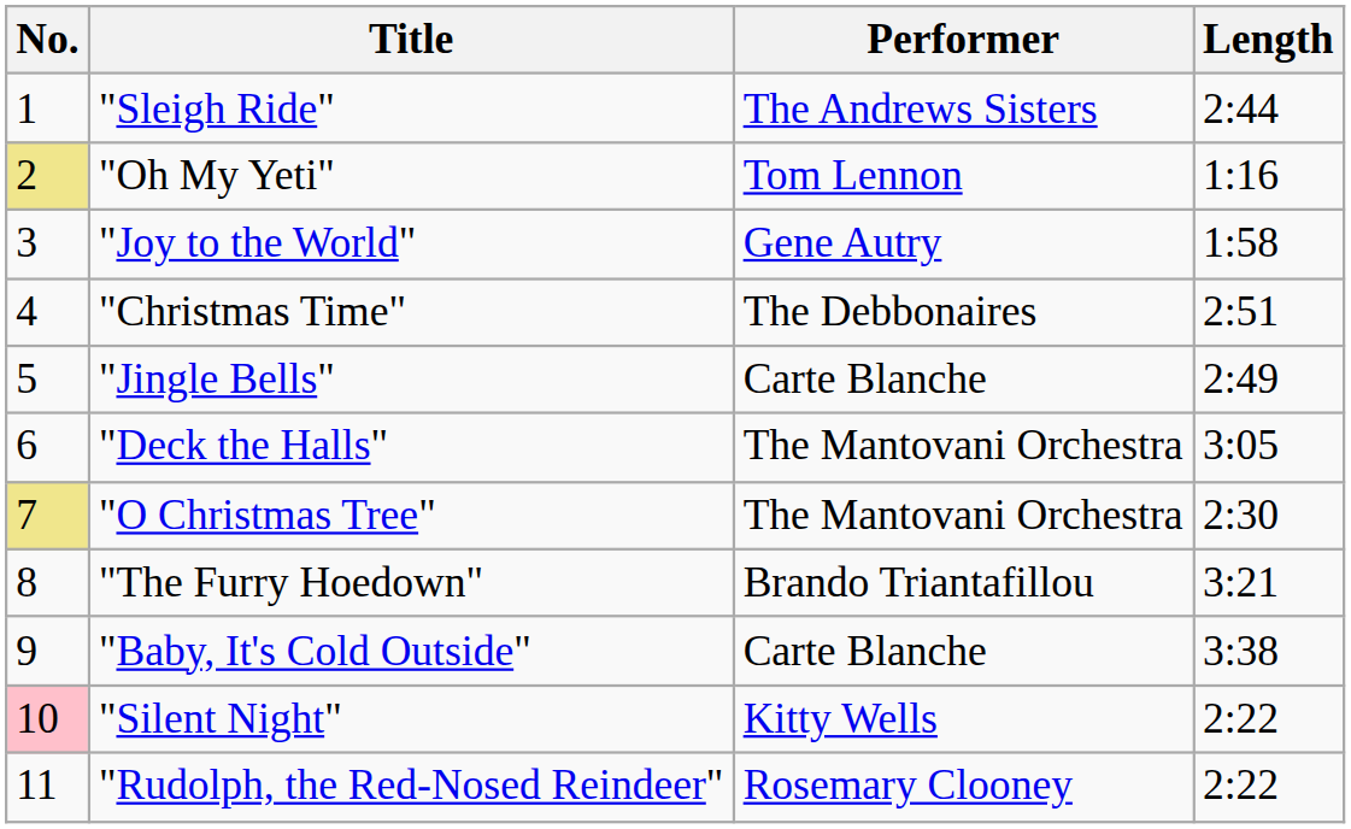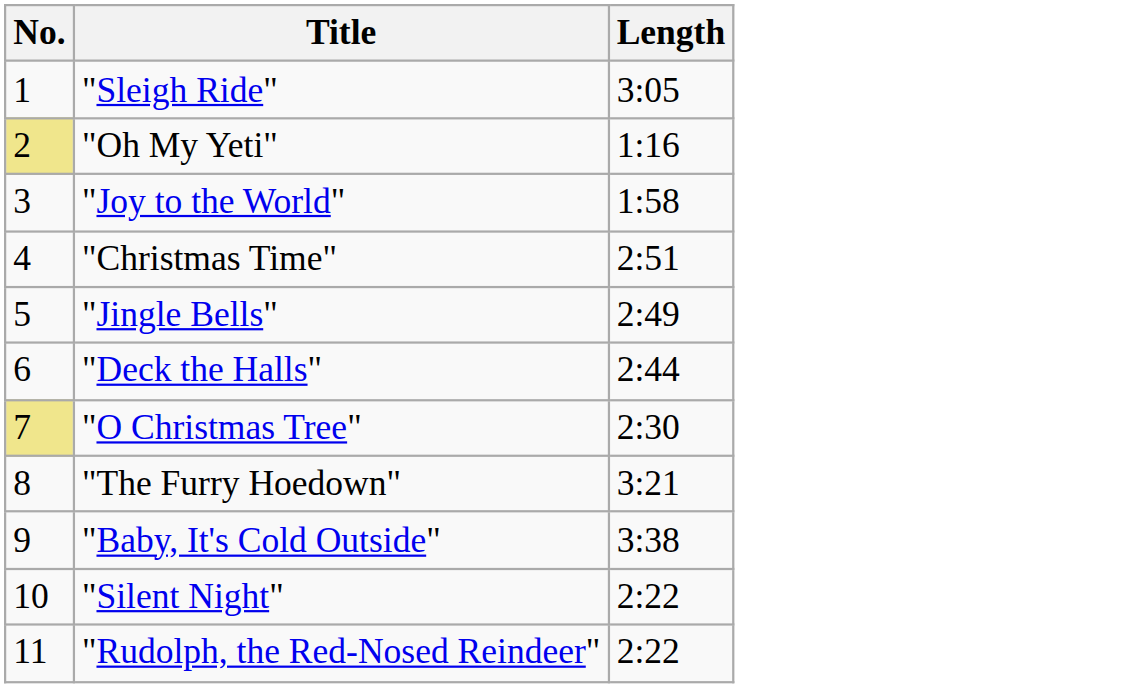- column: Performer | The Andrews Sisters | Tom Lennon | Gene Autry | The Debbonaires | Carte Blanche | The Mantovani Orchestra | The Mantovani Orchestra | Brando Triantafillou | Carte Blanche | Kitty Wells | Rosemary Clooney
"Sleigh Ride" | Length: 2:44 -> 3:05
"Deck the Halls" | Length: 3:05 -> 2:44
"Silent Night" | No.: pink background -> no background
